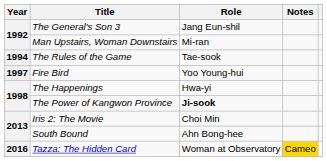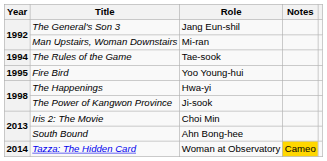Fire Bird | Year: 1997 -> 1995
The Power of Kangwon Province | Role: bold -> normal
Tazza: The Hidden Card | Year: 2016 -> 2014
